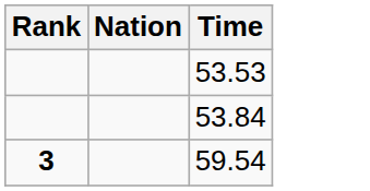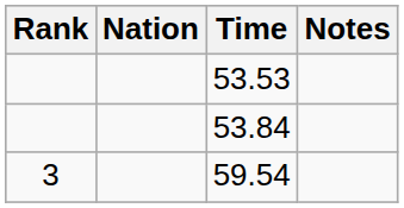+ column: Notes
59.54 | Rank: bold -> normal
